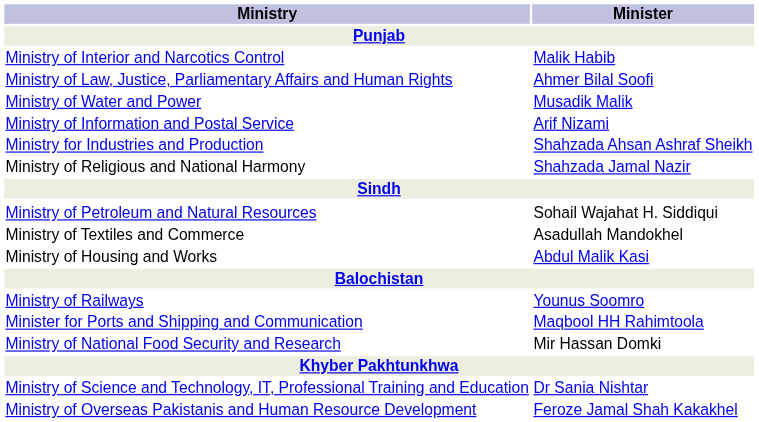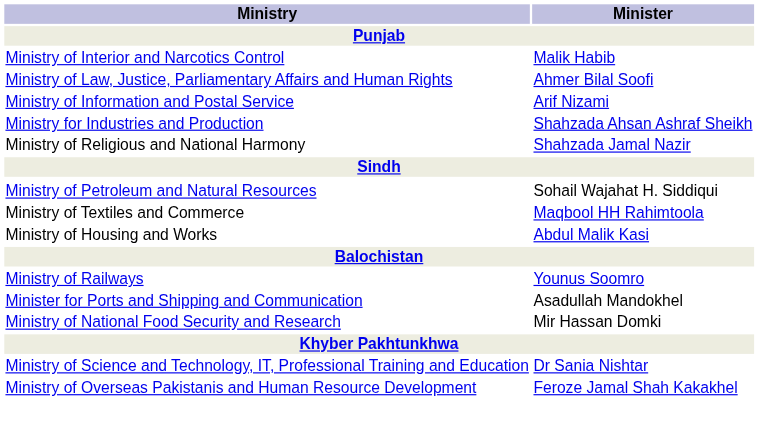- row: Ministry of Water and Power | Musadik Malik
Ministry of Textiles and Commerce | Minister: Asadullah Mandokhel -> Maqbool HH Rahimtoola
Minister for Ports and Shipping and Communication | Minister: Maqbool HH Rahimtoola -> Asadullah Mandokhel
